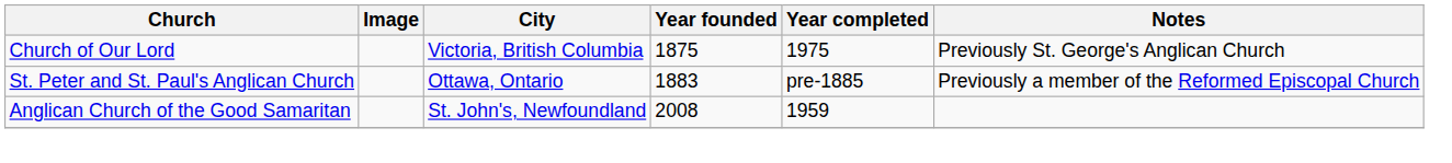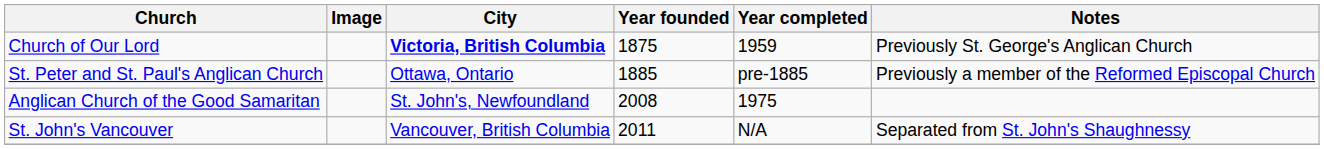Church of Our Lord | City: normal -> bold
Church of Our Lord | Year completed: 1975 -> 1959
St. Peter and St. Paul's Anglican Church | Year founded: 1883 -> 1885
Anglican Church of the Good Samaritan | Year completed: 1959 -> 1975
+ row: St. John's Vancouver | Vancouver, British Columbia | 2011 | N/A | Separated from St. John's Shaughnessy
